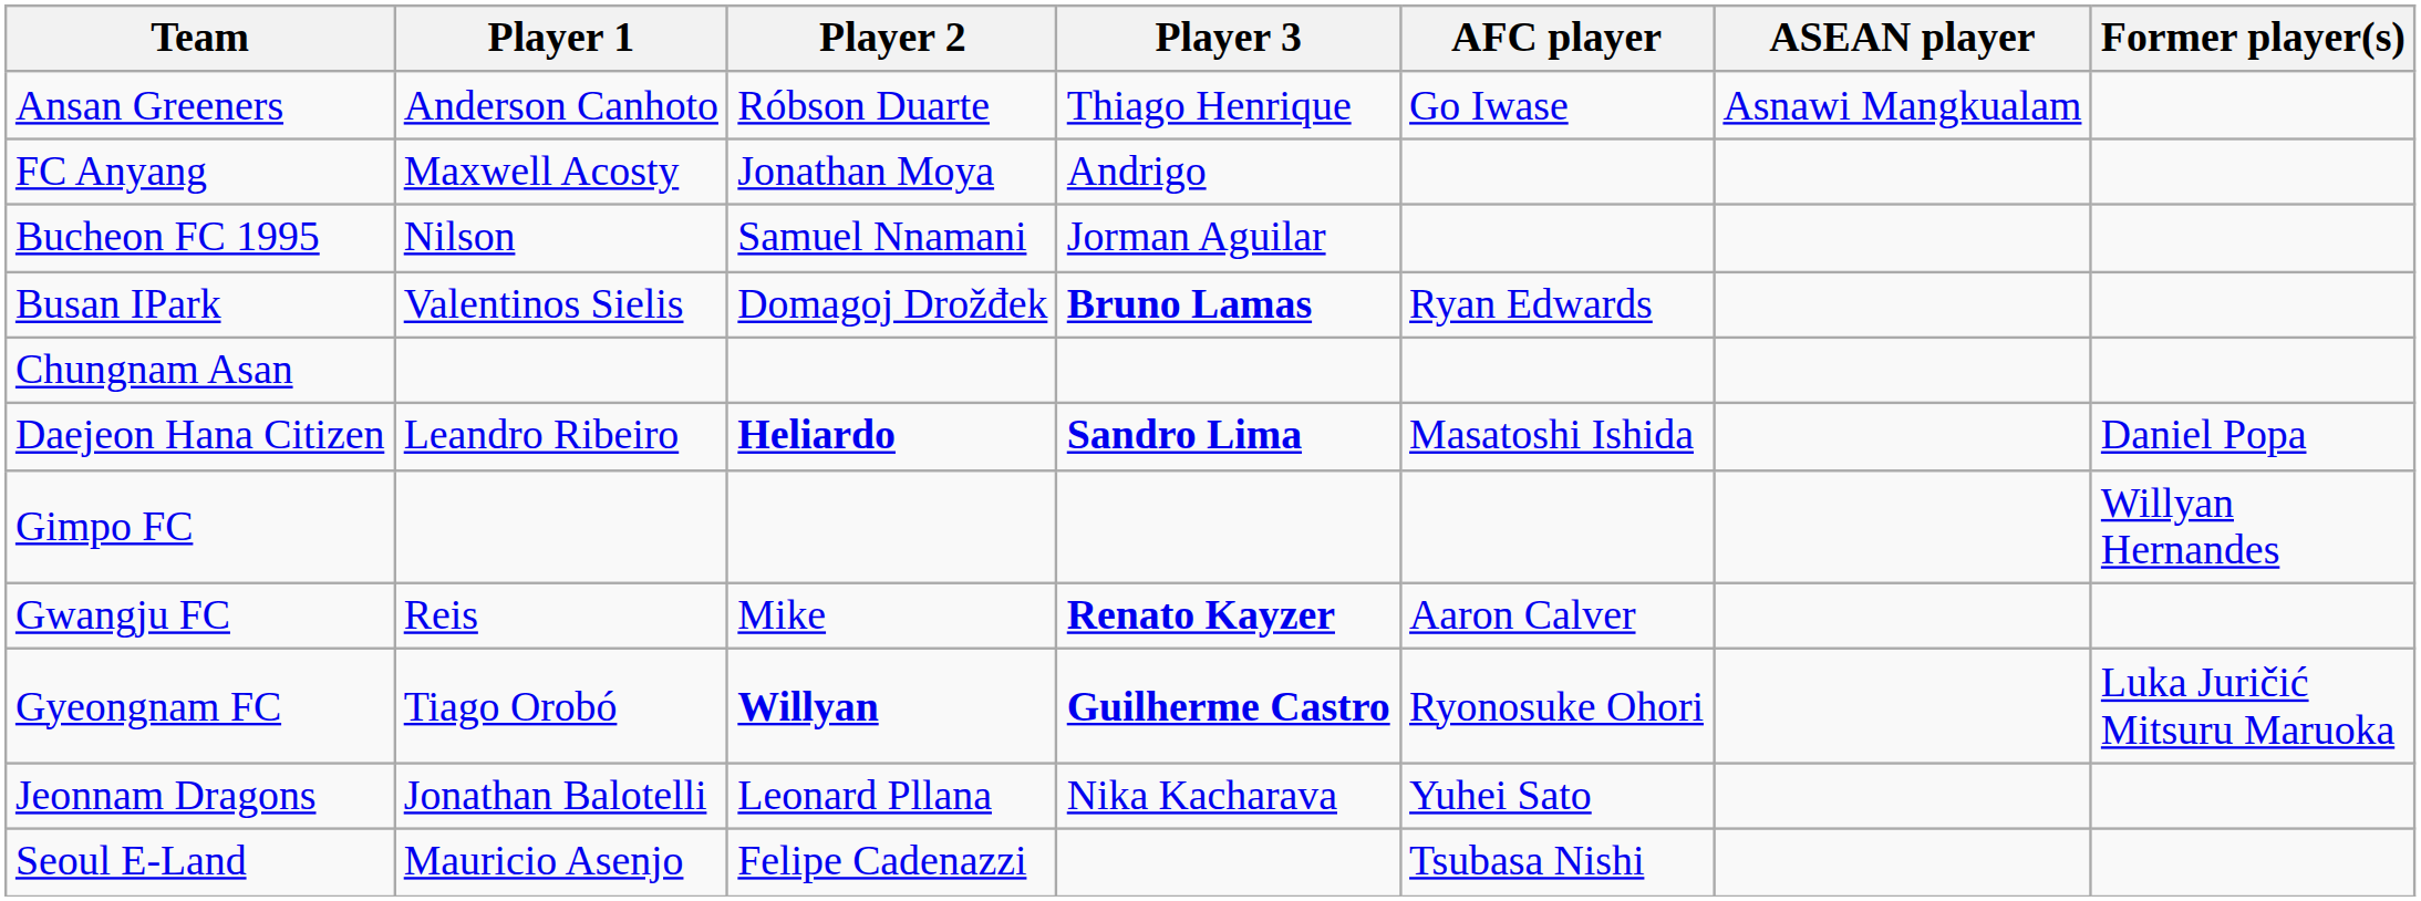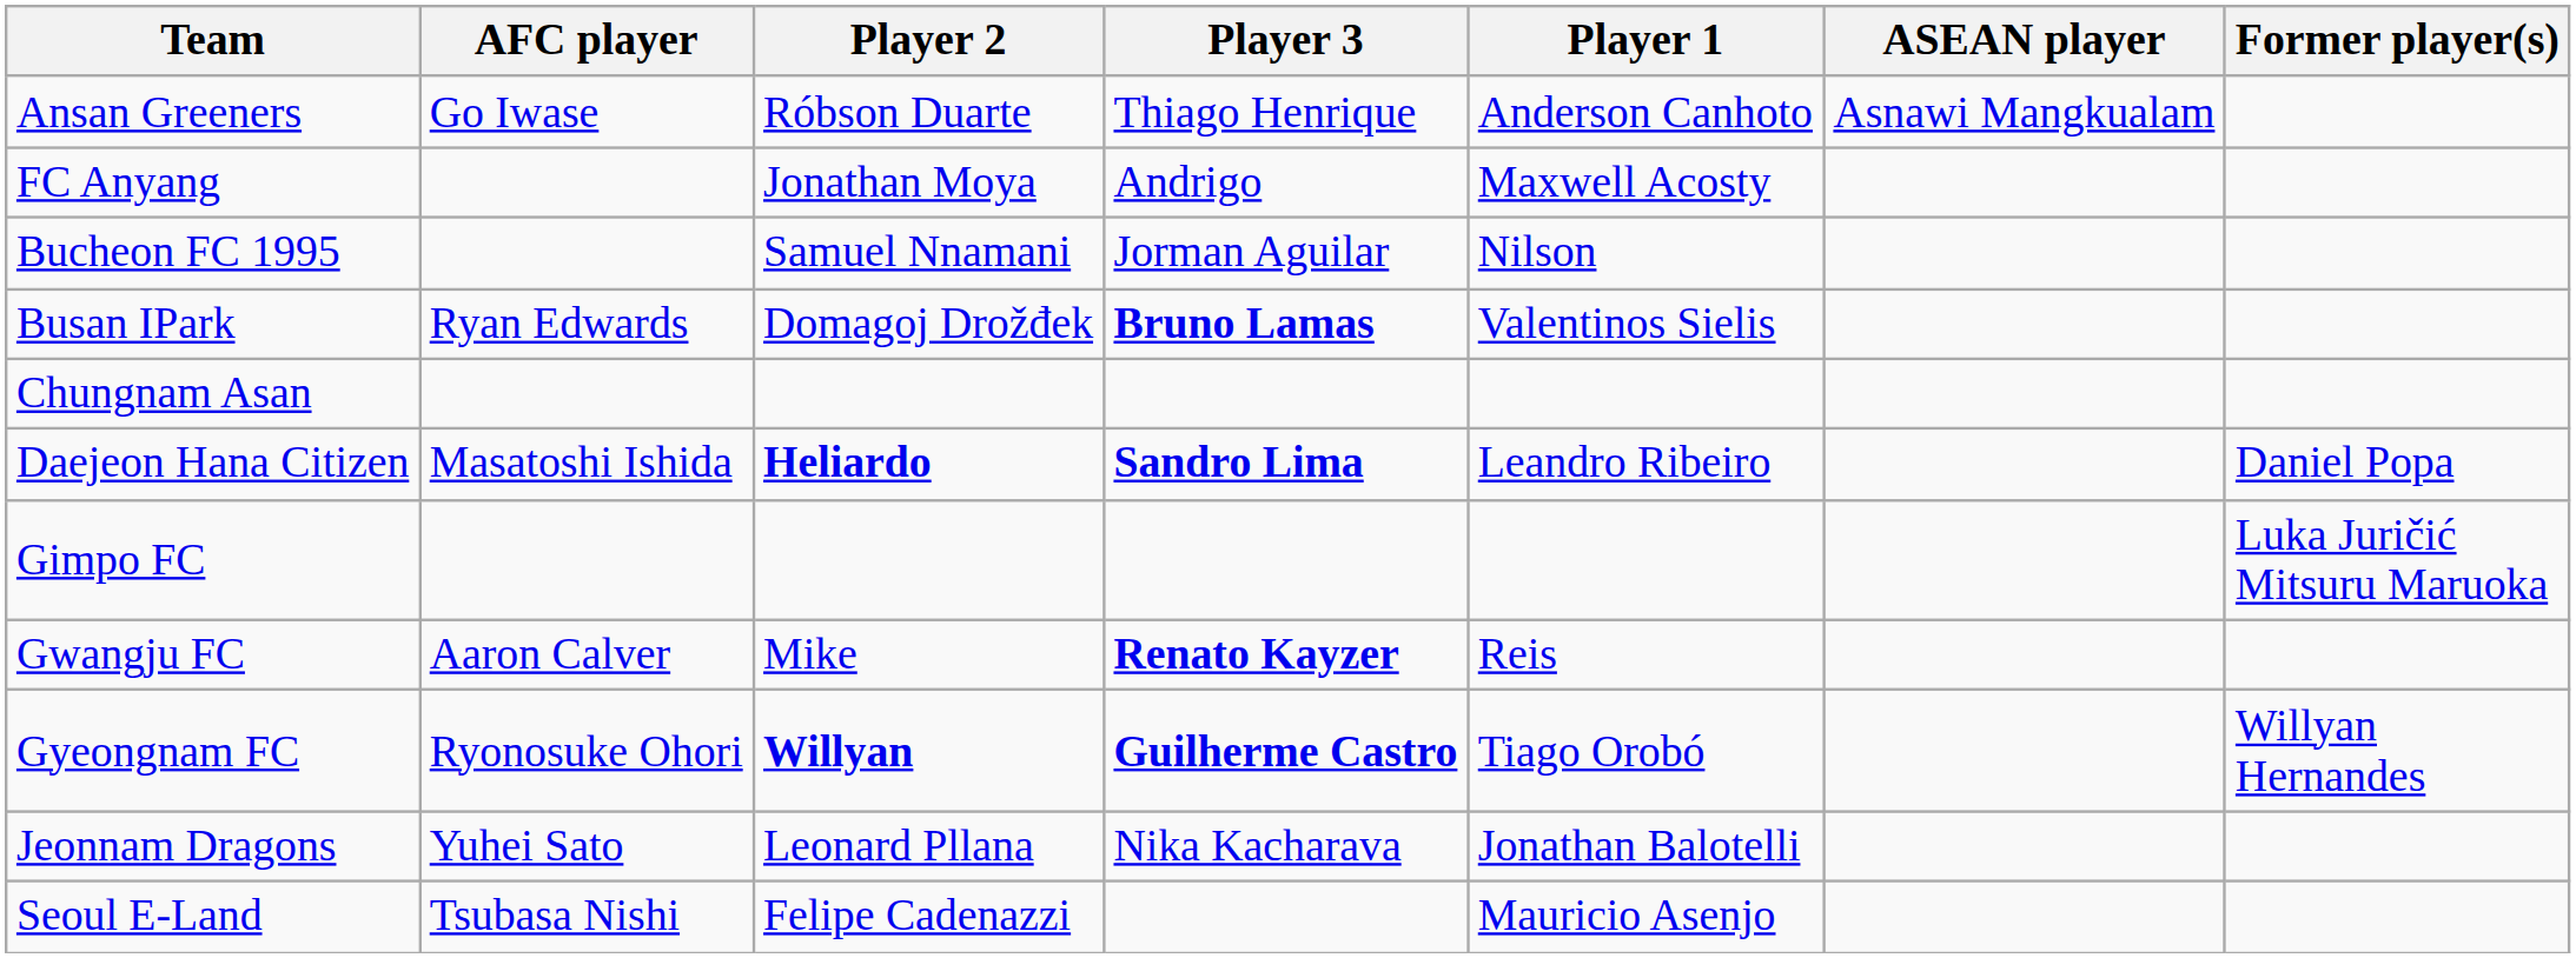columns swapped: Player 1 <-> AFC player
Gimpo FC | Former player(s): Willyan Hernandes -> Luka Juričić Mitsuru Maruoka
Gyeongnam FC | Former player(s): Luka Juričić Mitsuru Maruoka -> Willyan Hernandes
